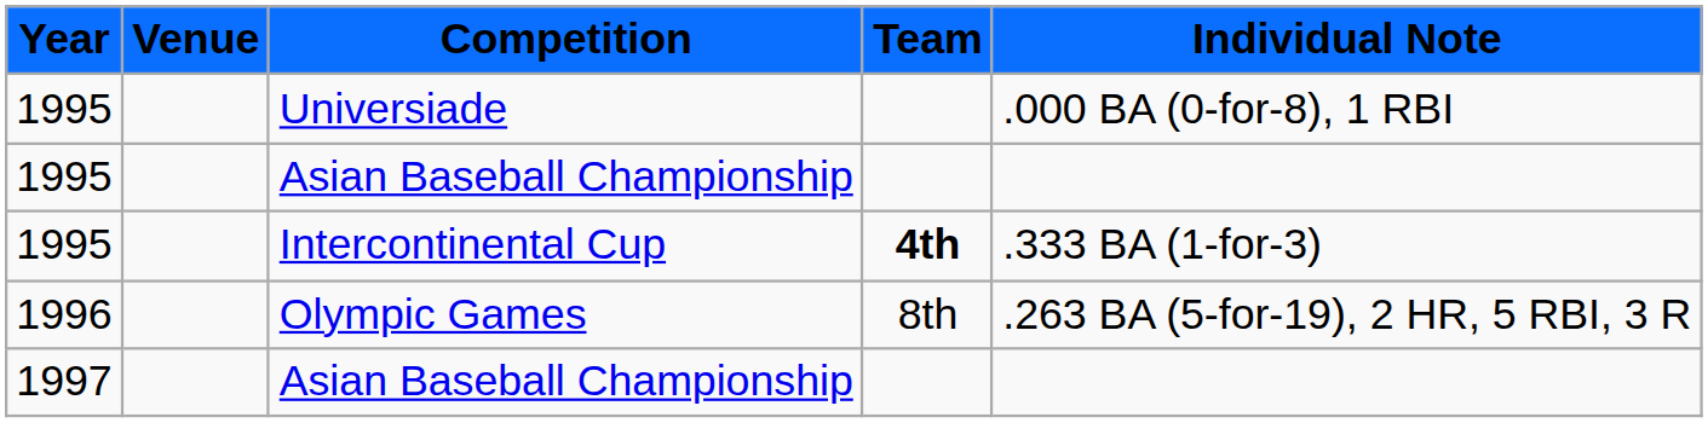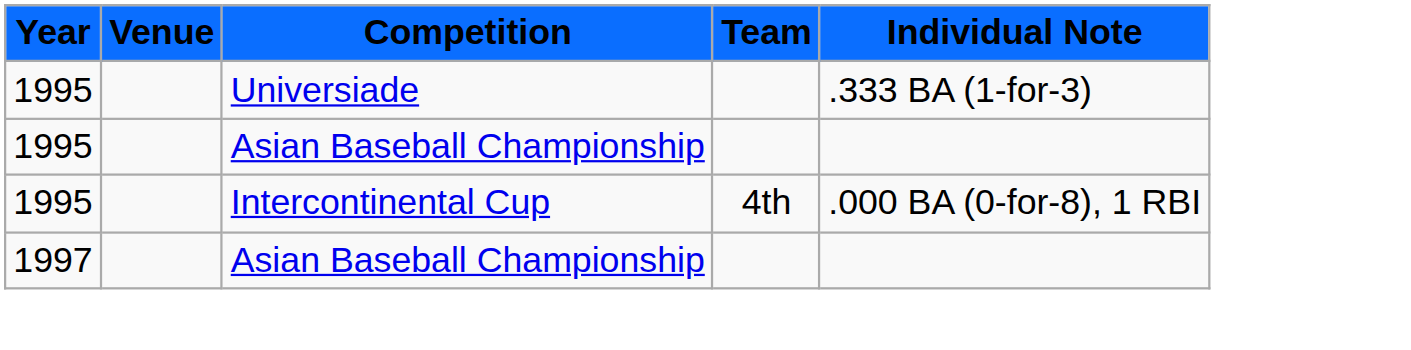Universiade | Individual Note: .000 BA (0-for-8), 1 RBI -> .333 BA (1-for-3)
Intercontinental Cup | Team: bold -> normal
Intercontinental Cup | Individual Note: .333 BA (1-for-3) -> .000 BA (0-for-8), 1 RBI
- row: 1996 | Olympic Games | 8th | .263 BA (5-for-19), 2 HR, 5 RBI, 3 R
